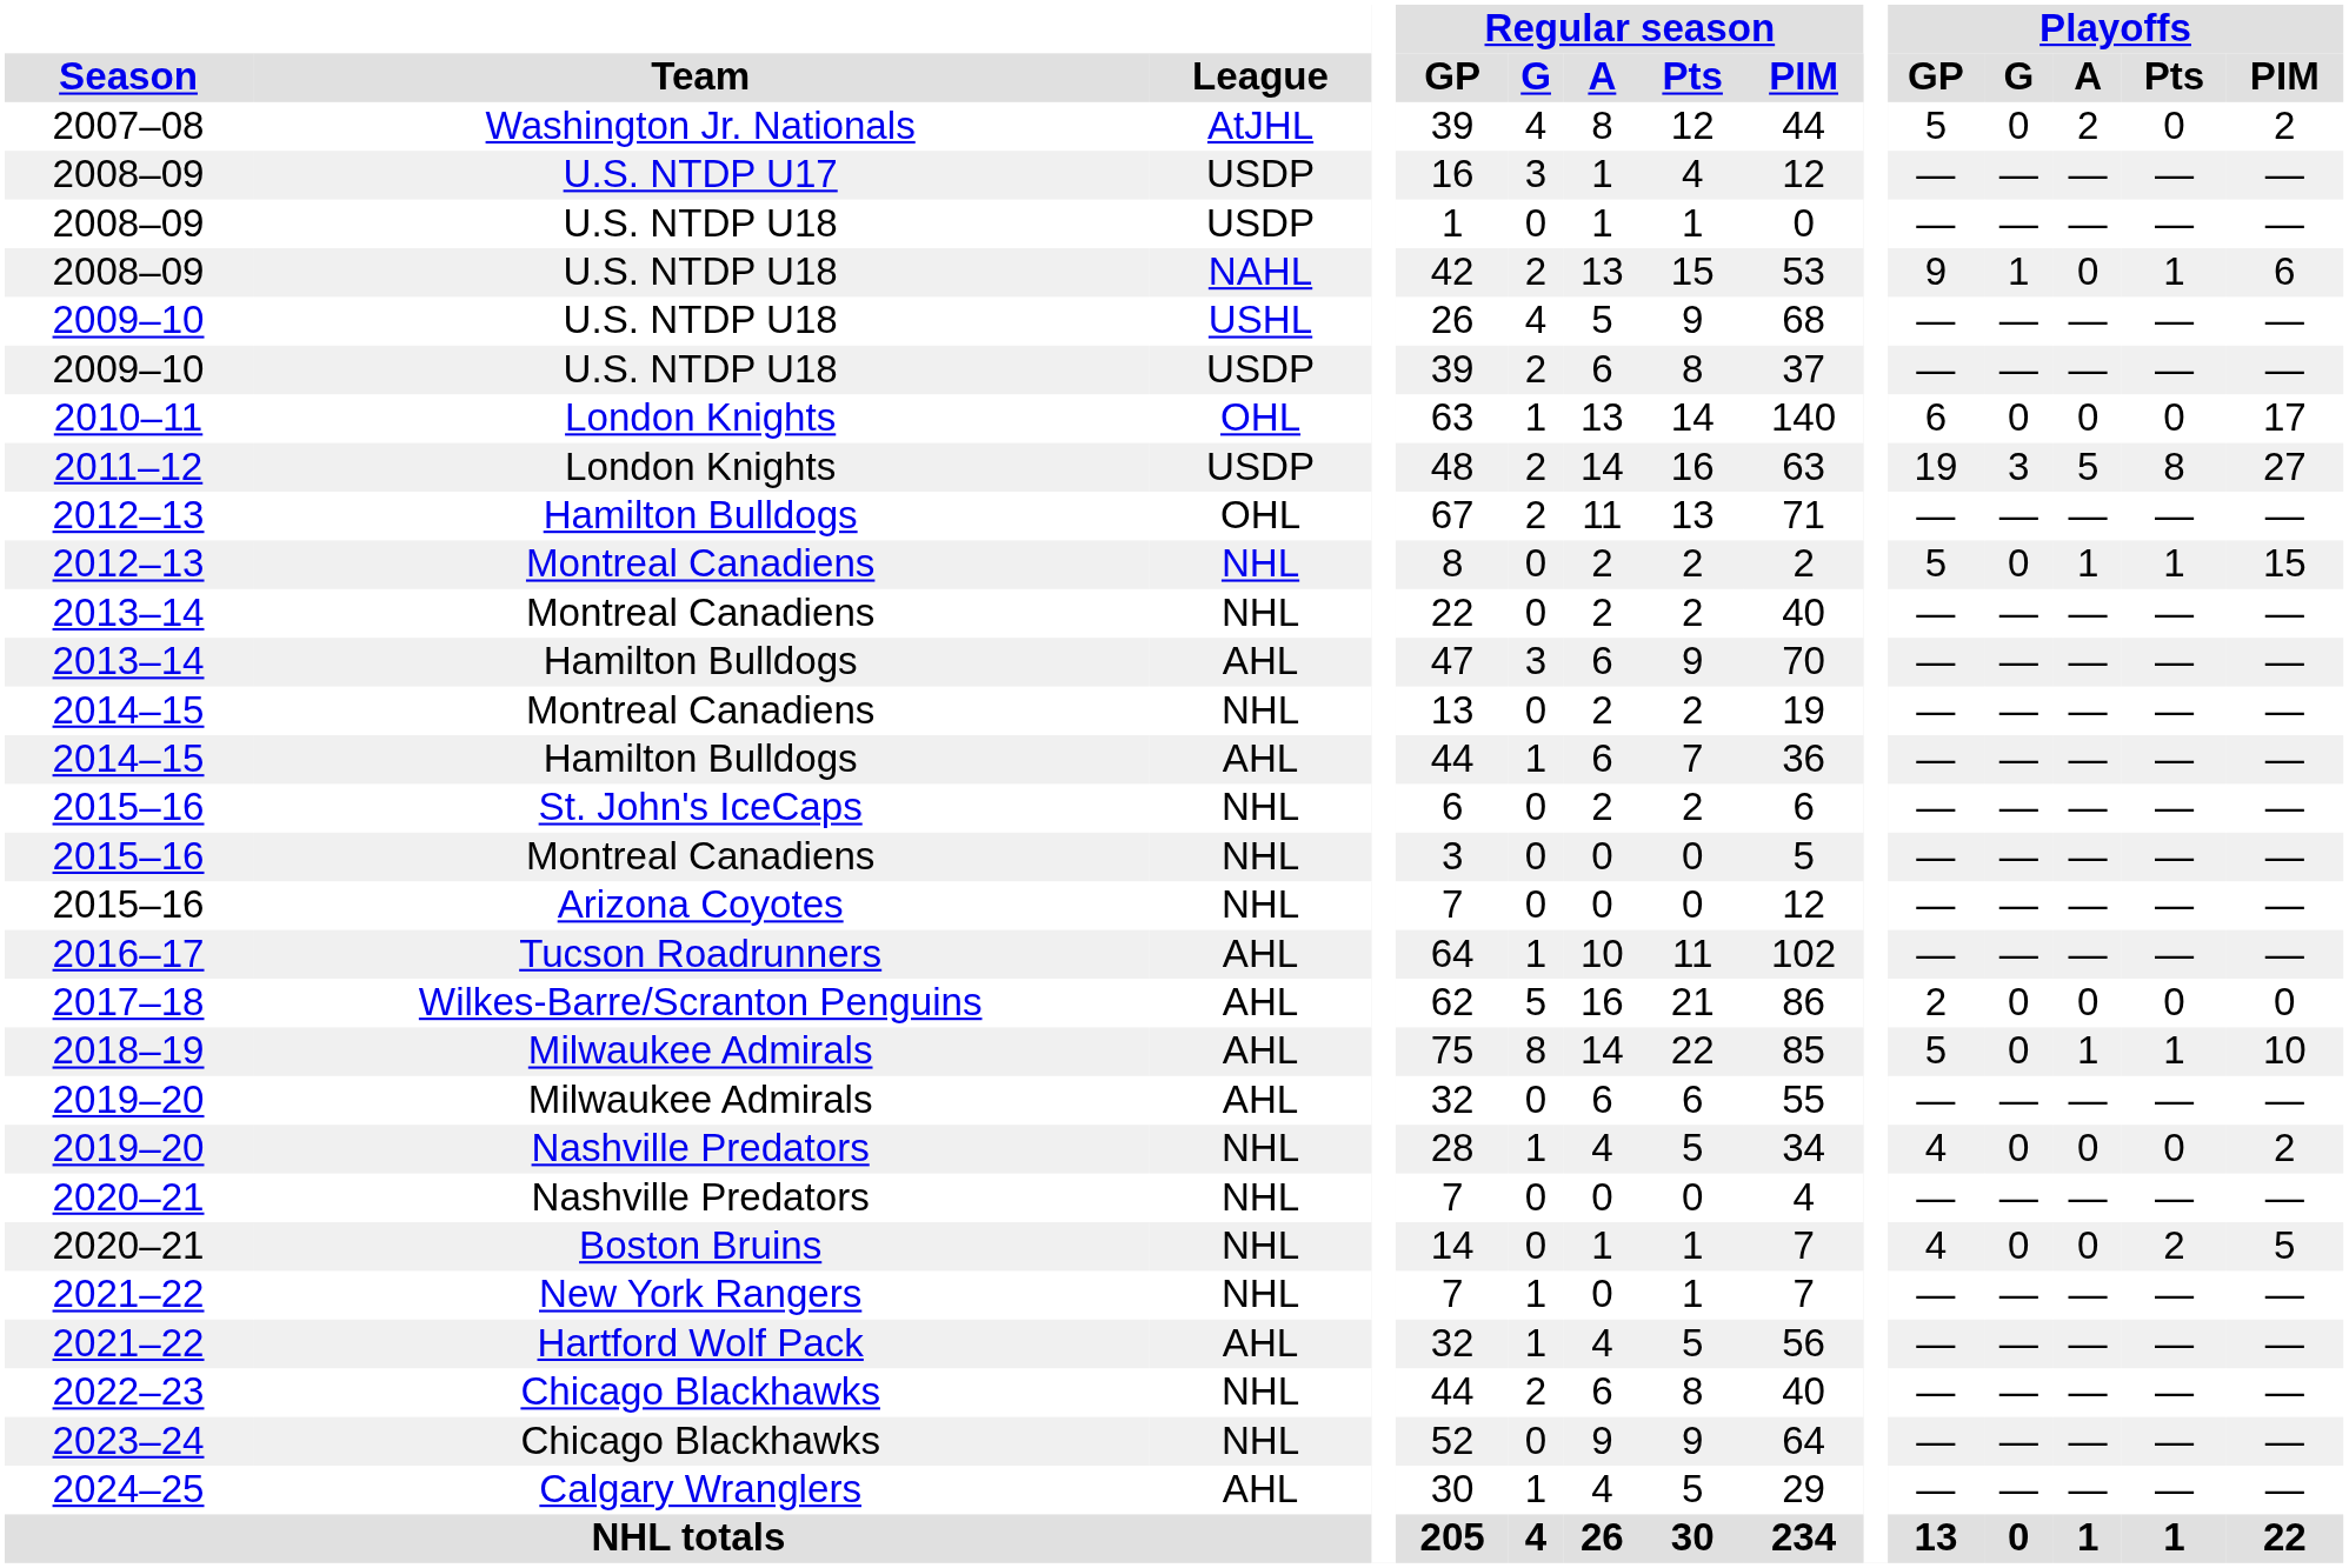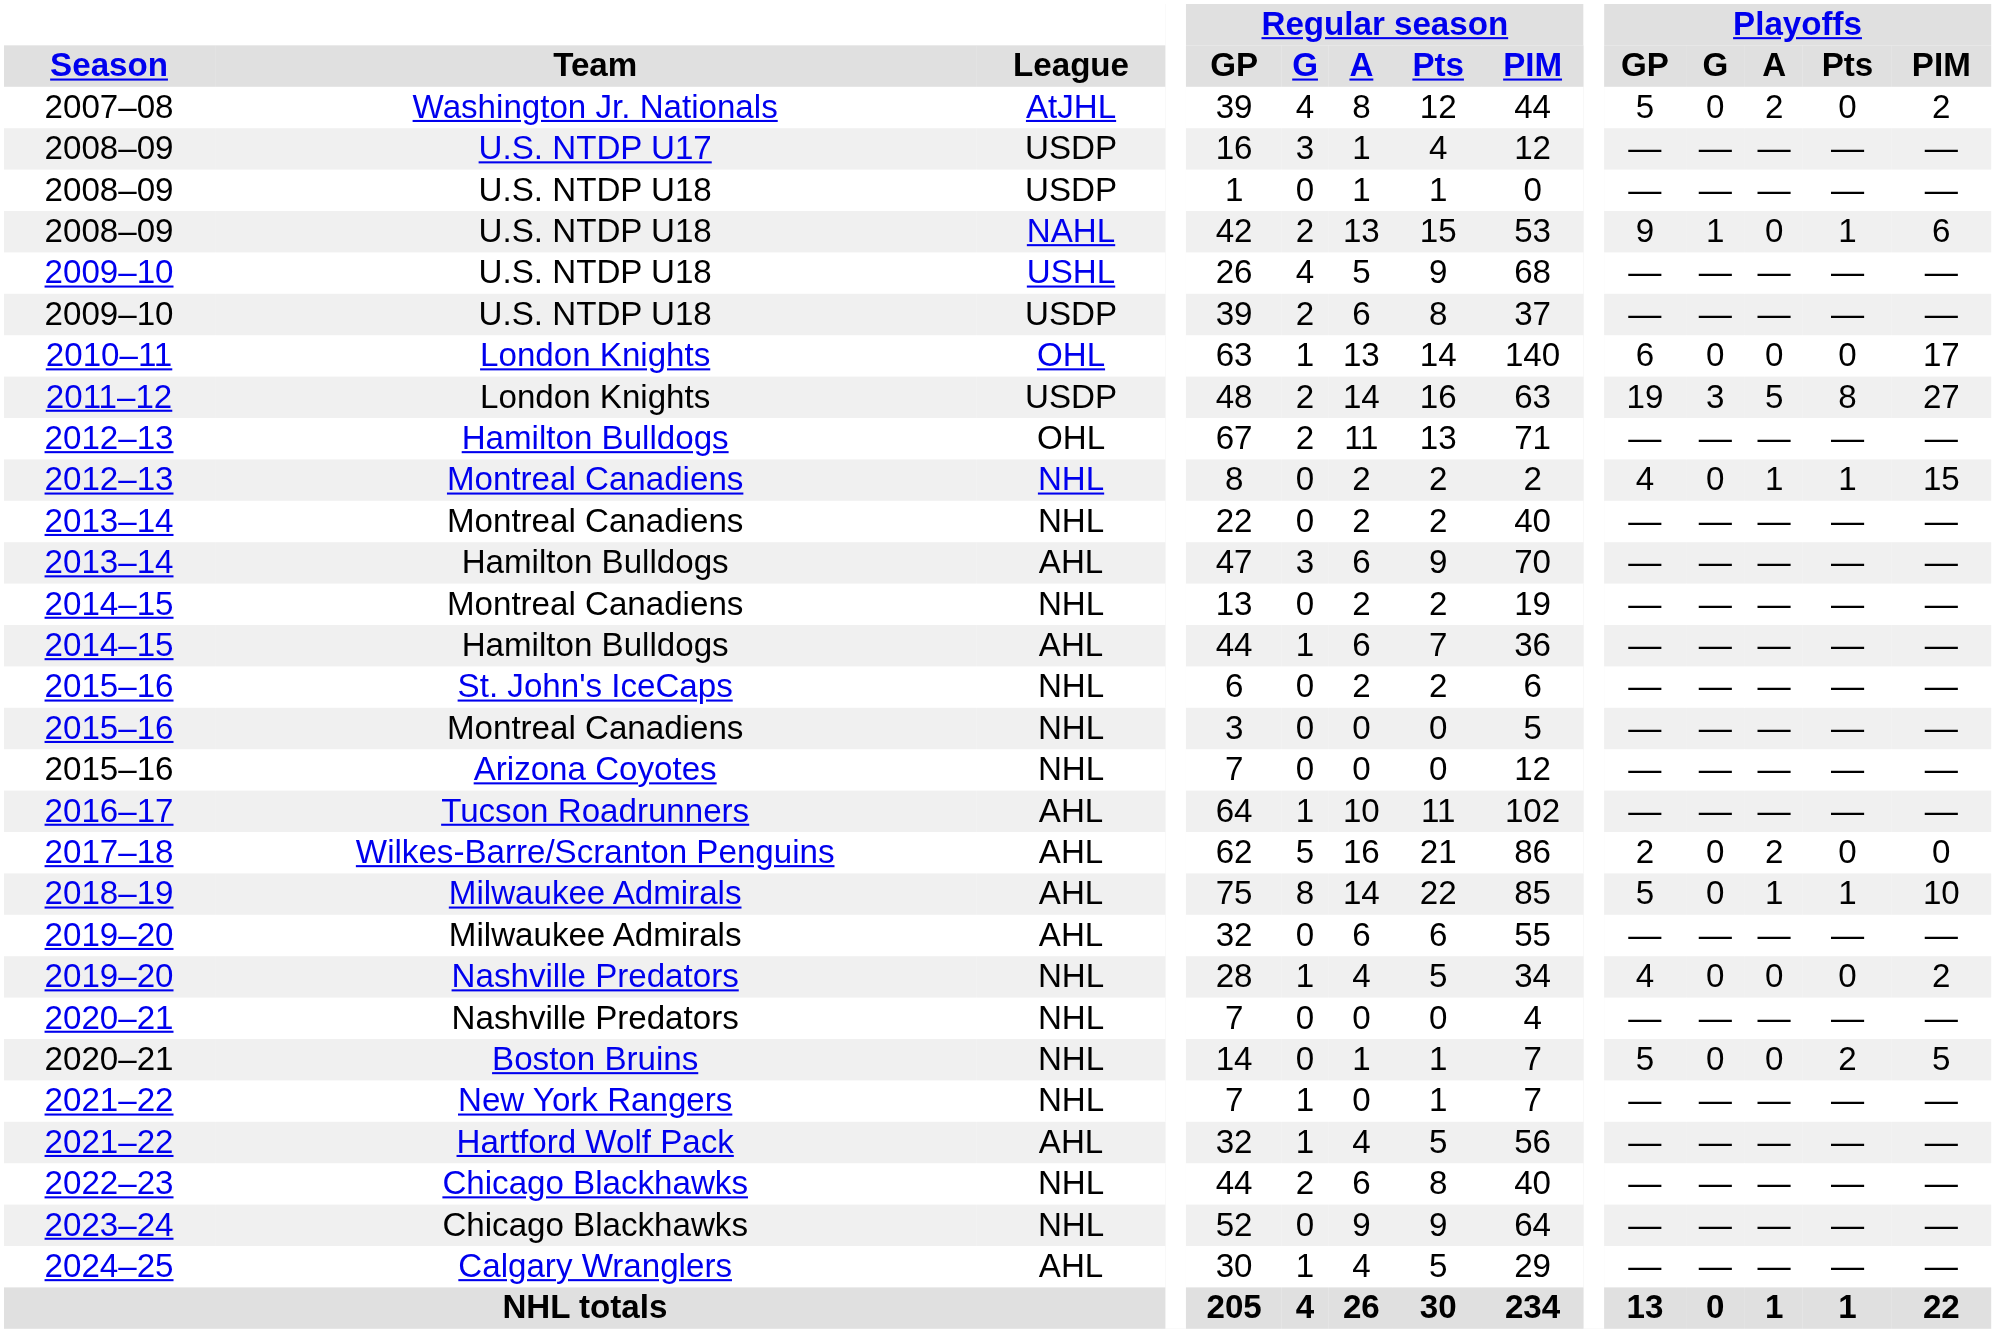2012–13 / Montreal Canadiens | Playoffs / GP: 5 -> 4
2017–18 | Playoffs / A: 0 -> 2
2020–21 / Boston Bruins | Playoffs / GP: 4 -> 5
